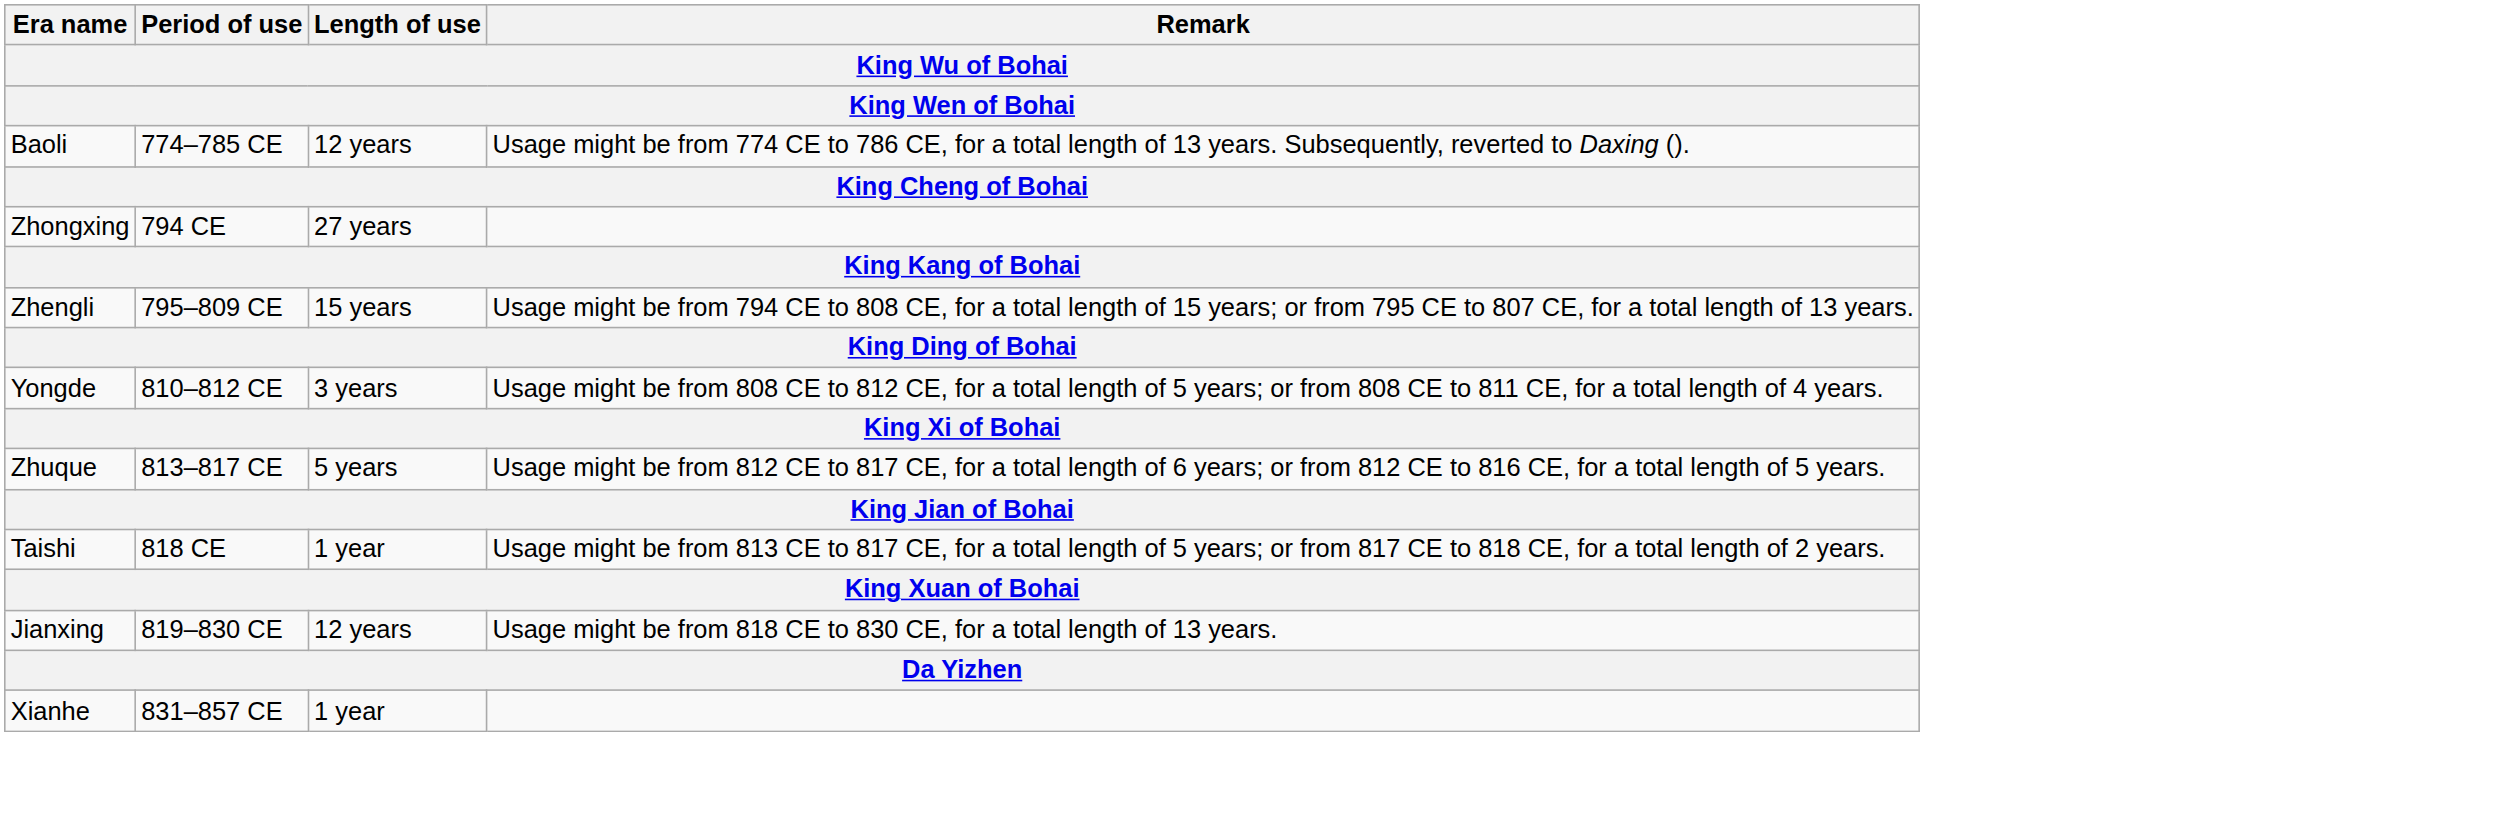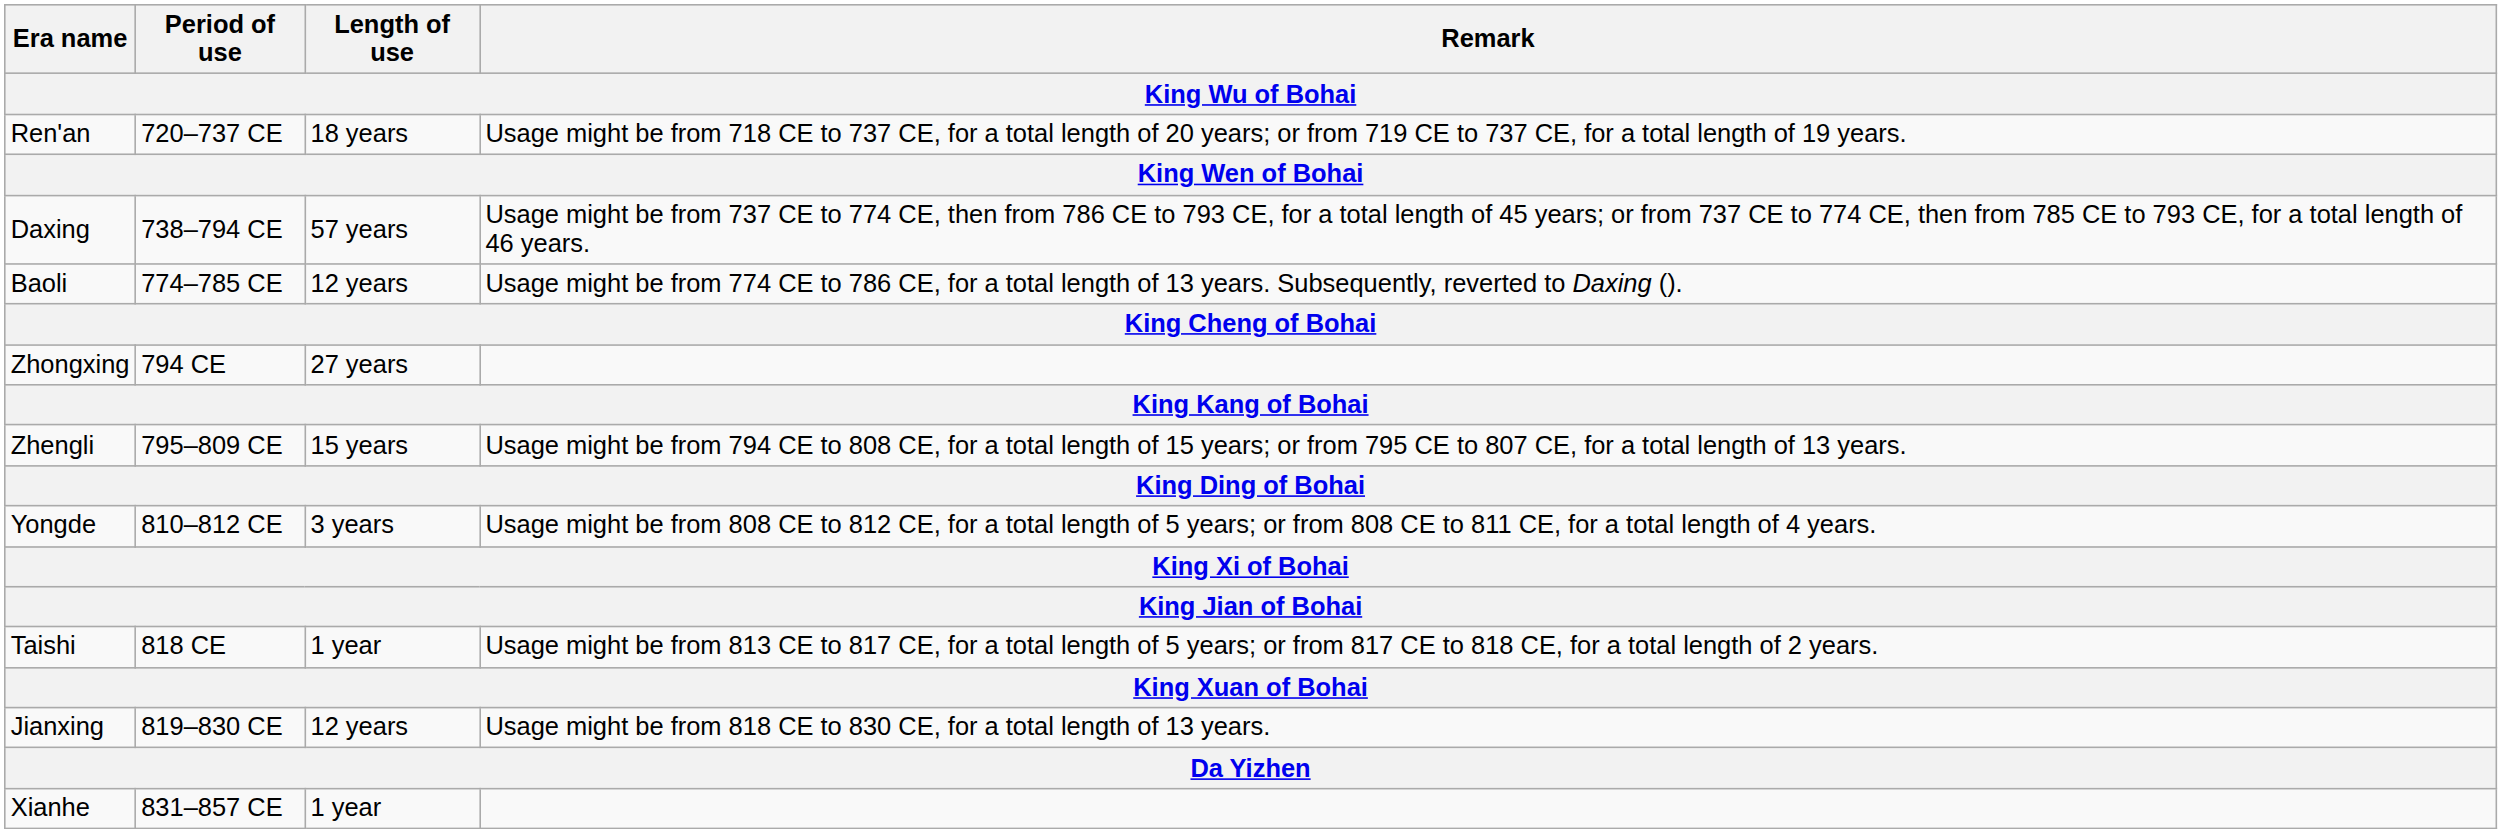+ row: Ren'an | 720–737 CE | 18 years | Usage might be from 718 CE to 737 CE, for a total length of 20 years; or from 719 CE to 737 CE, for a total length of 19 years.
+ row: Daxing | 738–794 CE | 57 years | Usage might be from 737 CE to 774 CE, then from 786 CE to 793 CE, for a total length of 45 years; or from 737 CE to 774 CE, then from 785 CE to 793 CE, for a total length of 46 years.
- row: Zhuque | 813–817 CE | 5 years | Usage might be from 812 CE to 817 CE, for a total length of 6 years; or from 812 CE to 816 CE, for a total length of 5 years.
